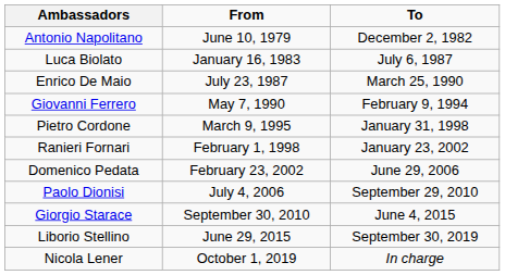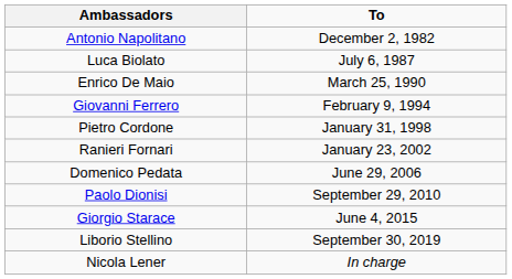- column: From | June 10, 1979 | January 16, 1983 | July 23, 1987 | May 7, 1990 | March 9, 1995 | February 1, 1998 | February 23, 2002 | July 4, 2006 | September 30, 2010 | June 29, 2015 | October 1, 2019
